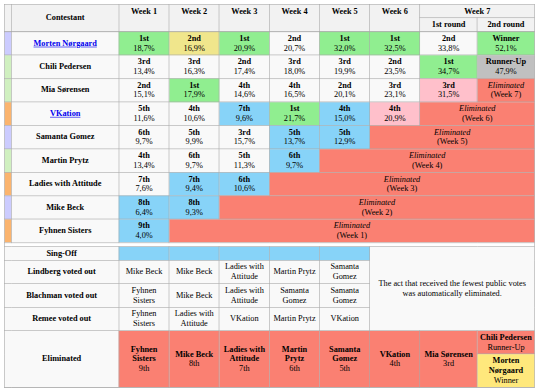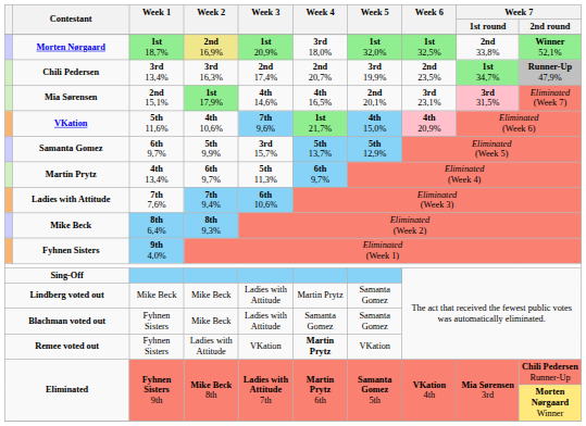Morten Nørgaard | Week 4: 2nd 20,7% -> 3rd 18,0%
Chili Pedersen | Week 4: 3rd 18,0% -> 2nd 20,7%
Remee voted out | Week 4: normal -> bold
